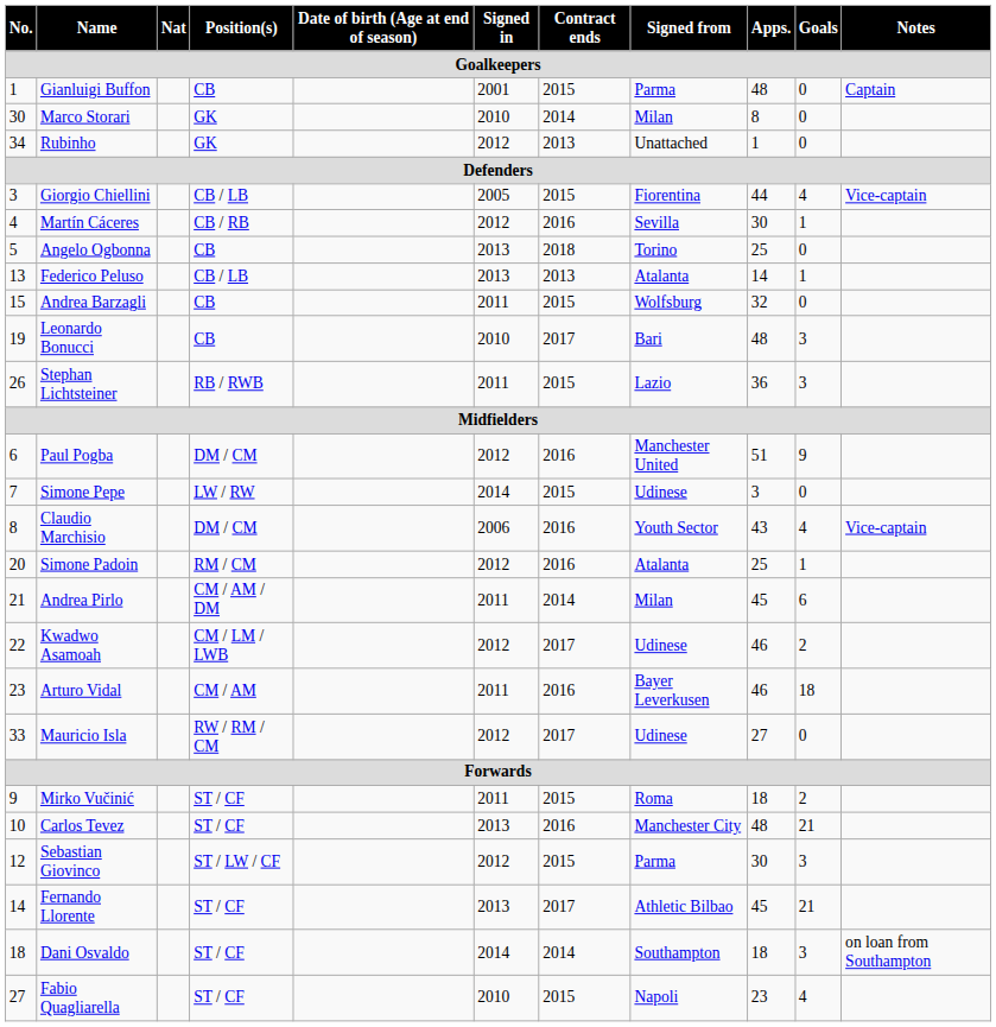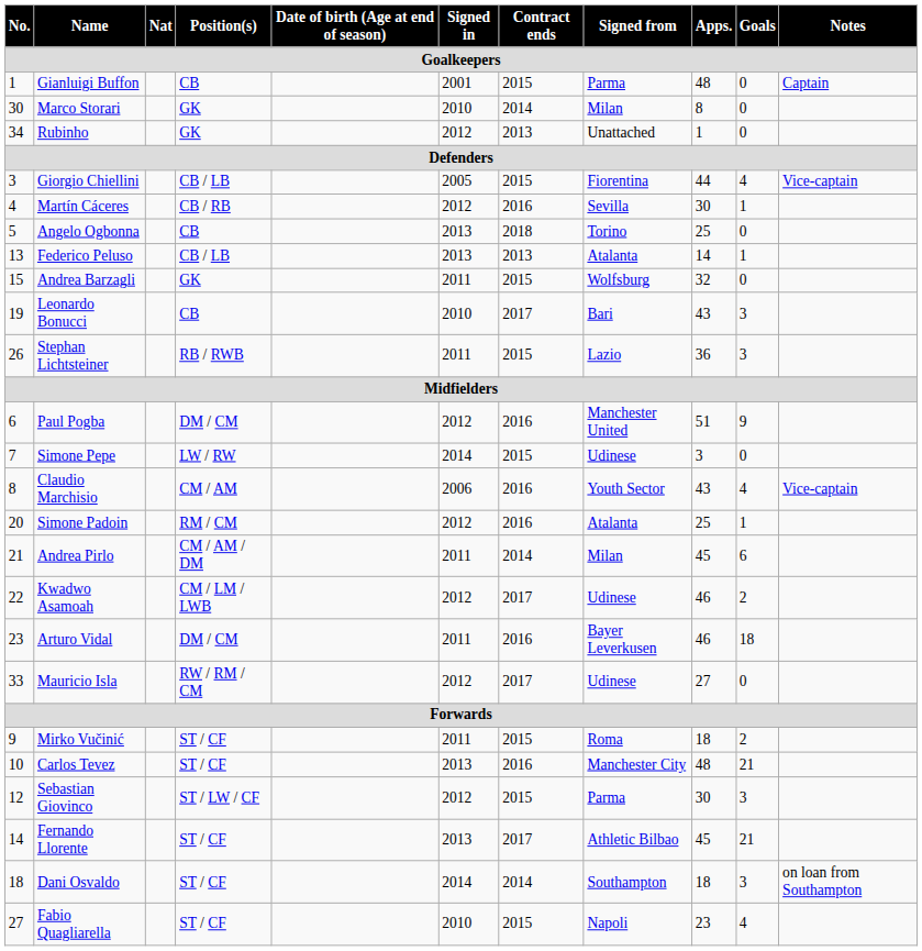Andrea Barzagli | Position(s): CB -> GK
Leonardo Bonucci | Apps.: 48 -> 43
Claudio Marchisio | Position(s): DM / CM -> CM / AM
Arturo Vidal | Position(s): CM / AM -> DM / CM
